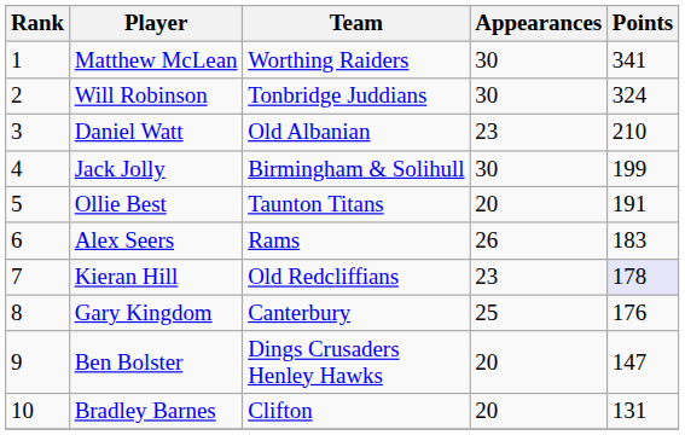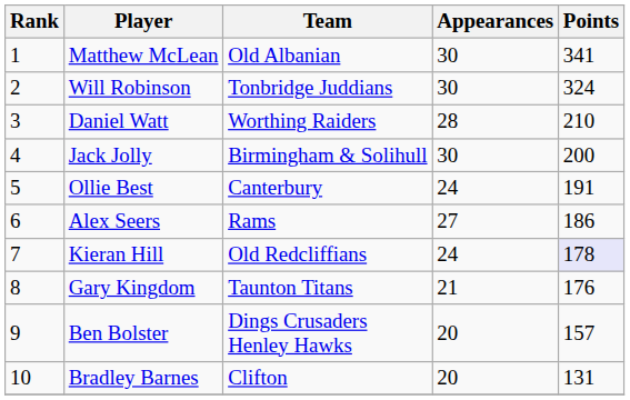Matthew McLean | Team: Worthing Raiders -> Old Albanian
Daniel Watt | Team: Old Albanian -> Worthing Raiders
Daniel Watt | Appearances: 23 -> 28
Jack Jolly | Points: 199 -> 200
Ollie Best | Team: Taunton Titans -> Canterbury
Ollie Best | Appearances: 20 -> 24
Alex Seers | Appearances: 26 -> 27
Alex Seers | Points: 183 -> 186
Kieran Hill | Appearances: 23 -> 24
Gary Kingdom | Team: Canterbury -> Taunton Titans
Gary Kingdom | Appearances: 25 -> 21
Ben Bolster | Points: 147 -> 157
